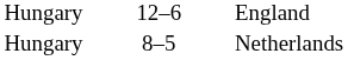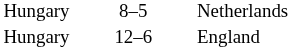rows swapped: Netherlands <-> England
